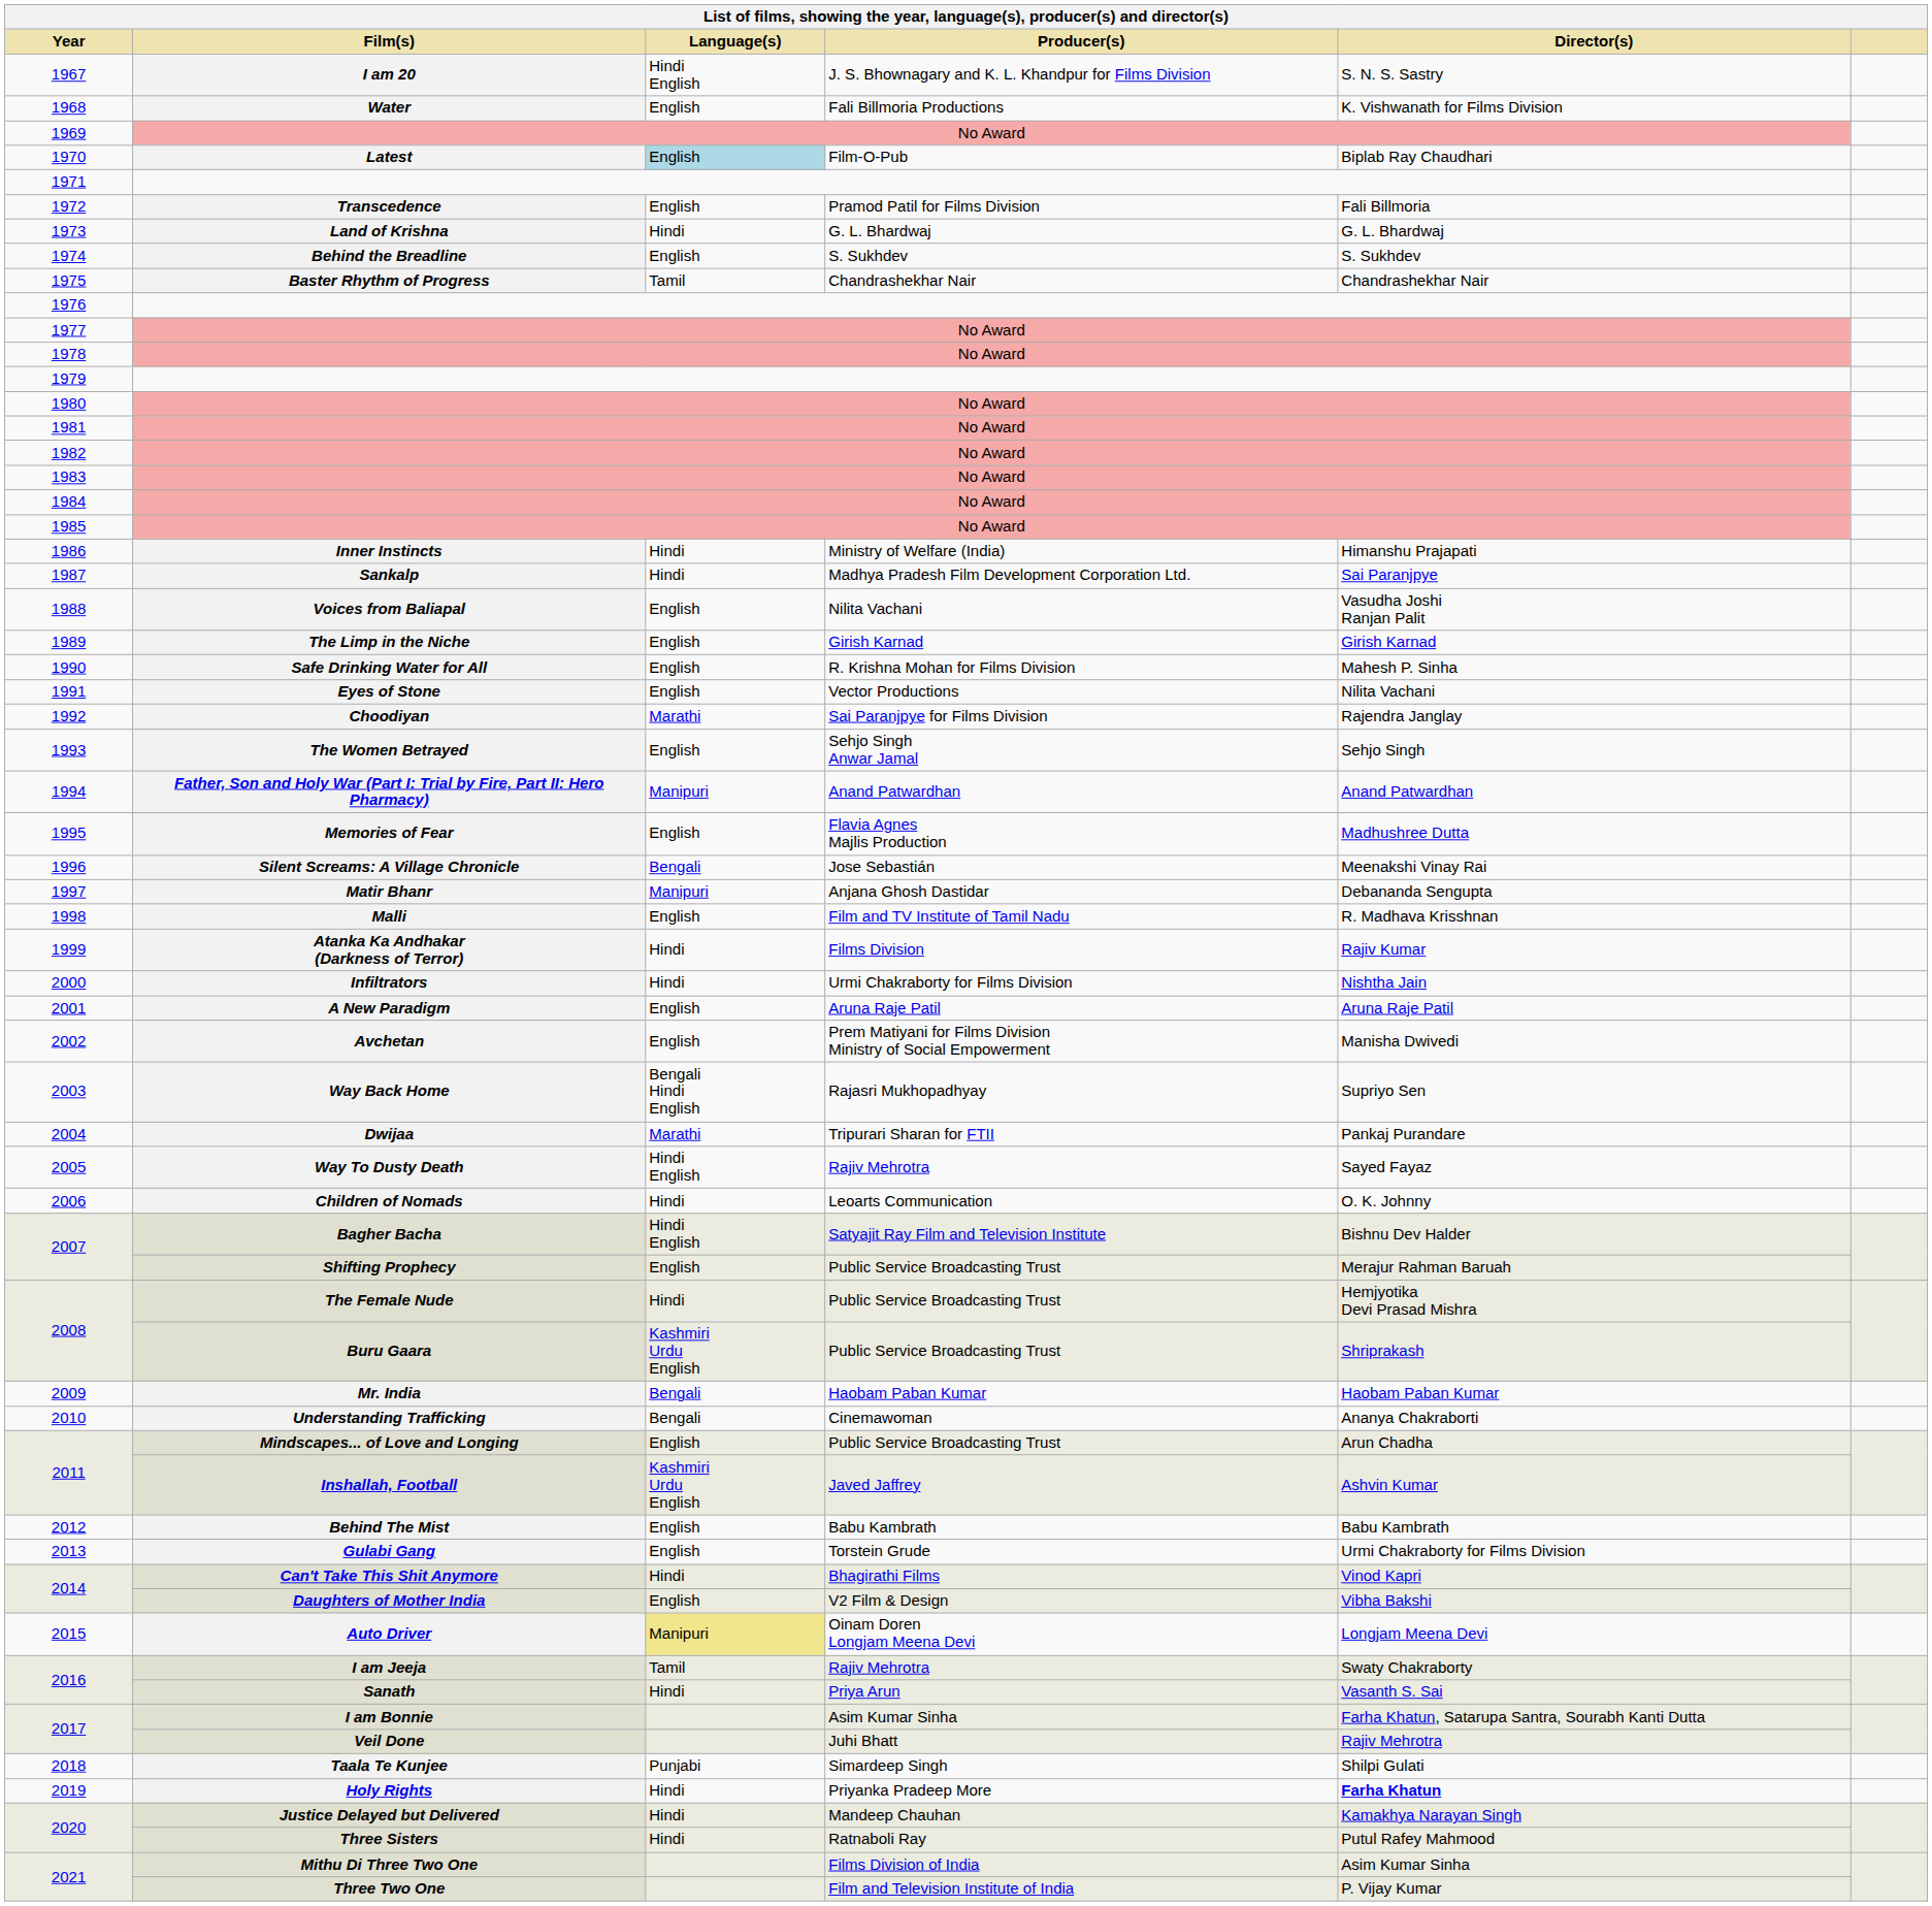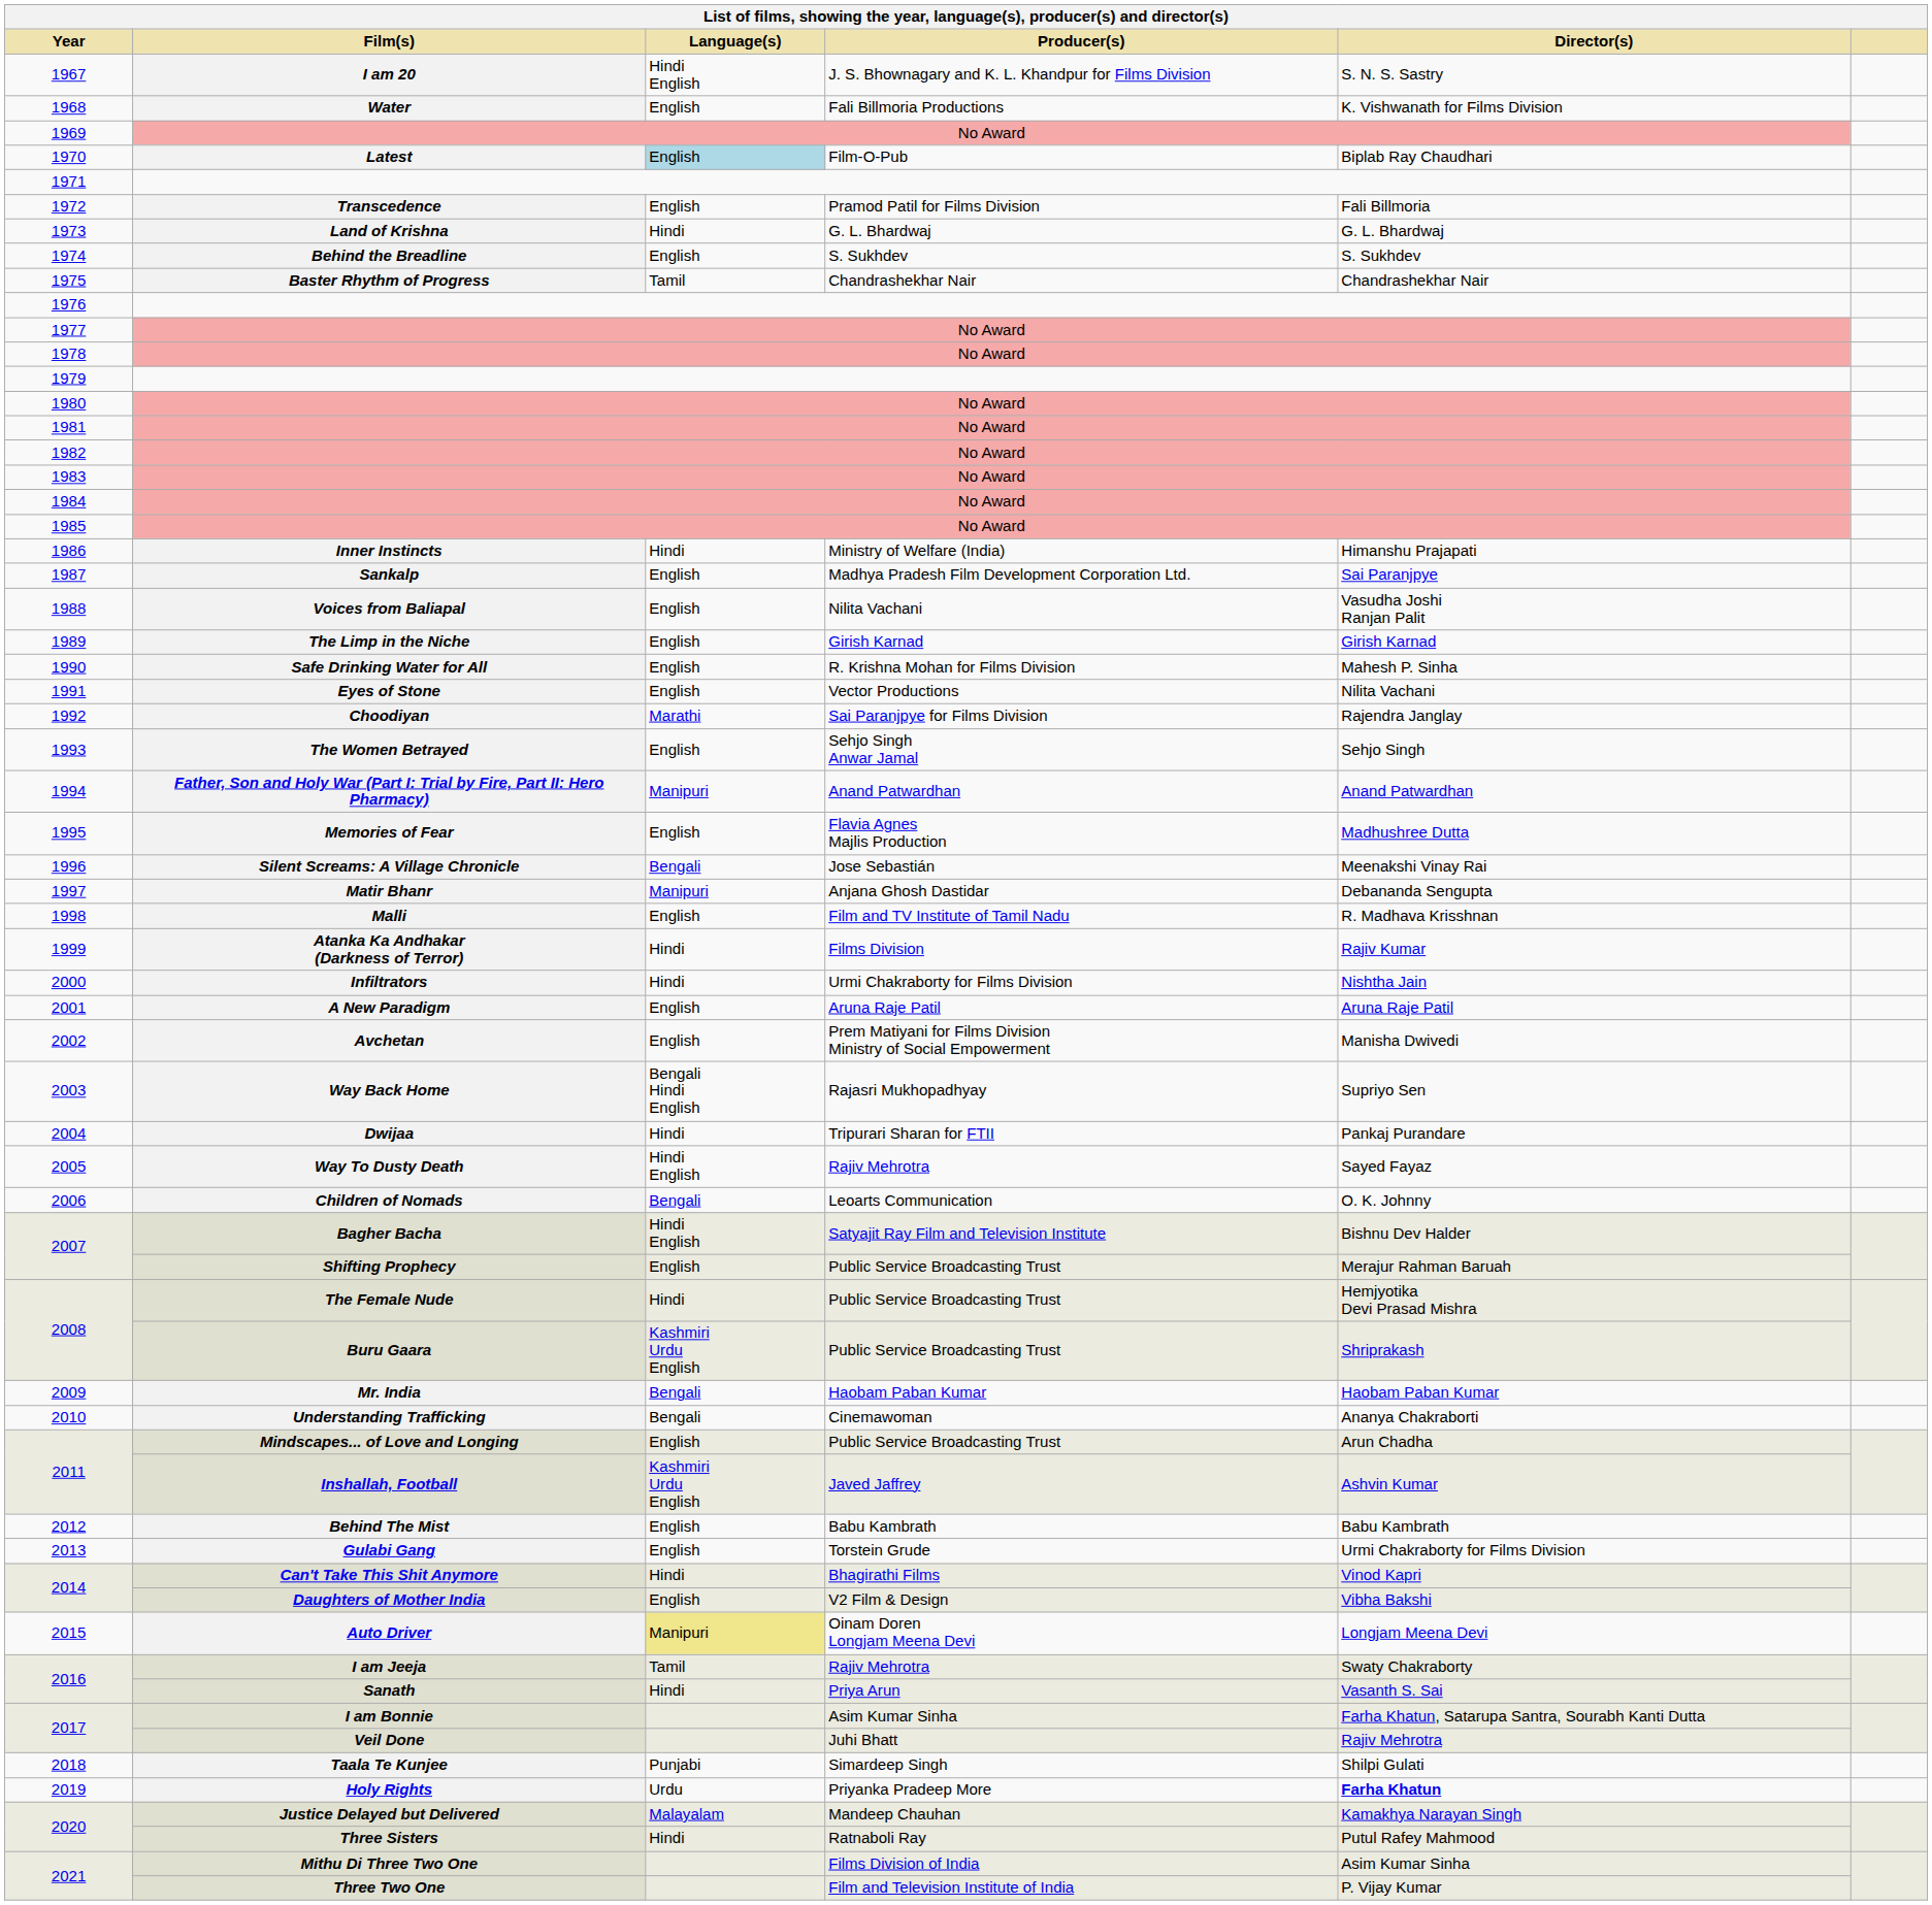1987 | Language(s): Hindi -> English
2004 | Language(s): Marathi -> Hindi
2006 | Language(s): Hindi -> Bengali
2019 | Language(s): Hindi -> Urdu
2020 / Justice Delayed but Delivered | Language(s): Hindi -> Malayalam
